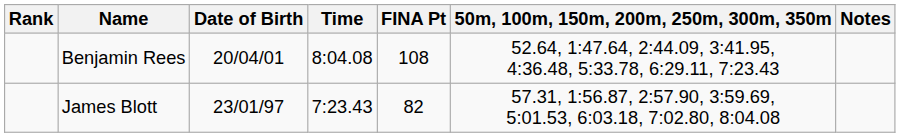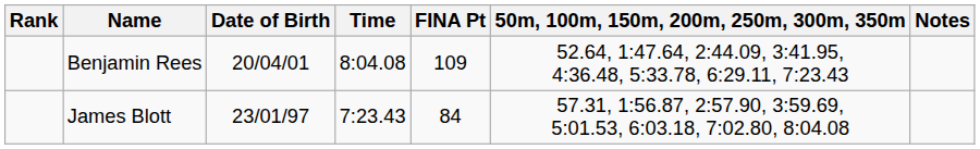Benjamin Rees | FINA Pt: 108 -> 109
James Blott | FINA Pt: 82 -> 84
